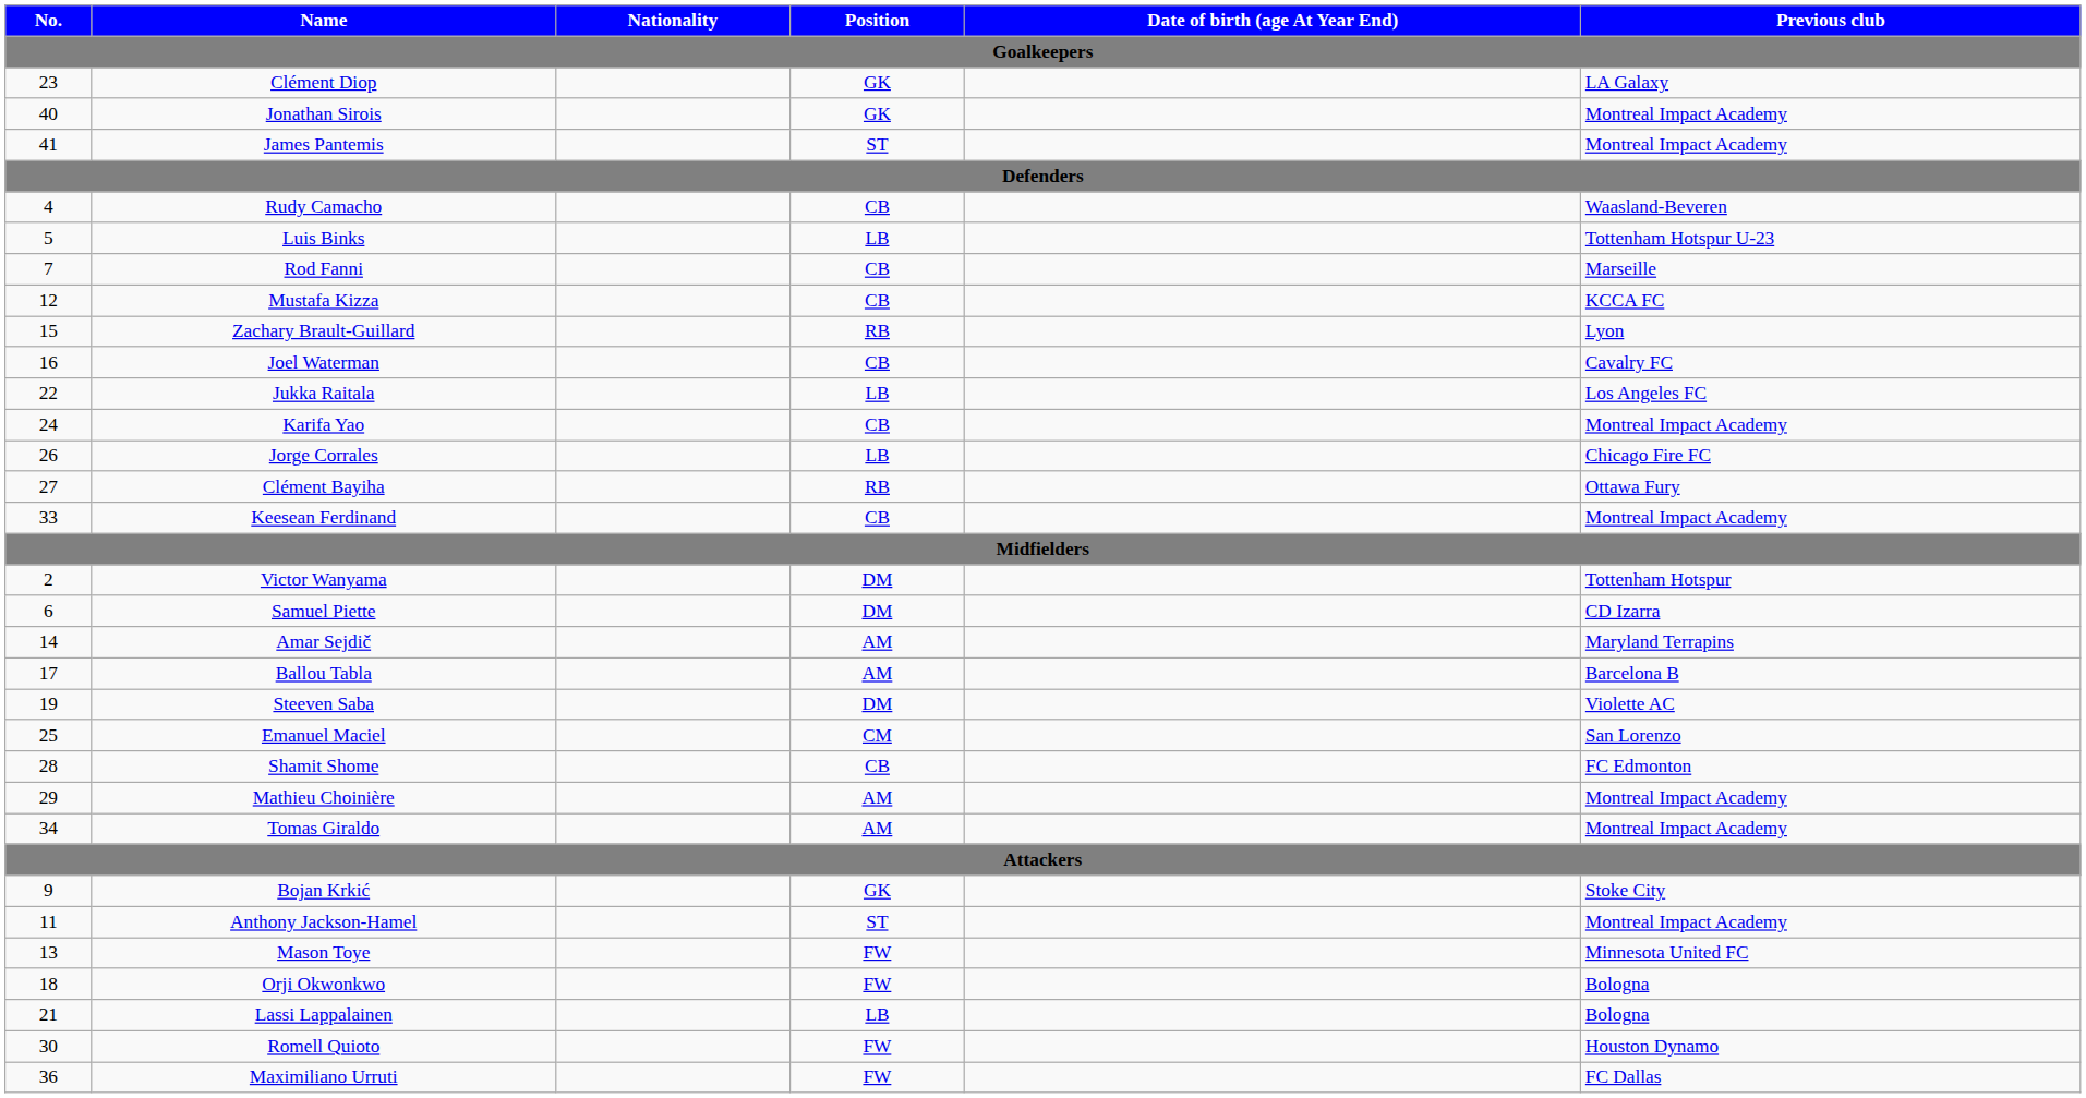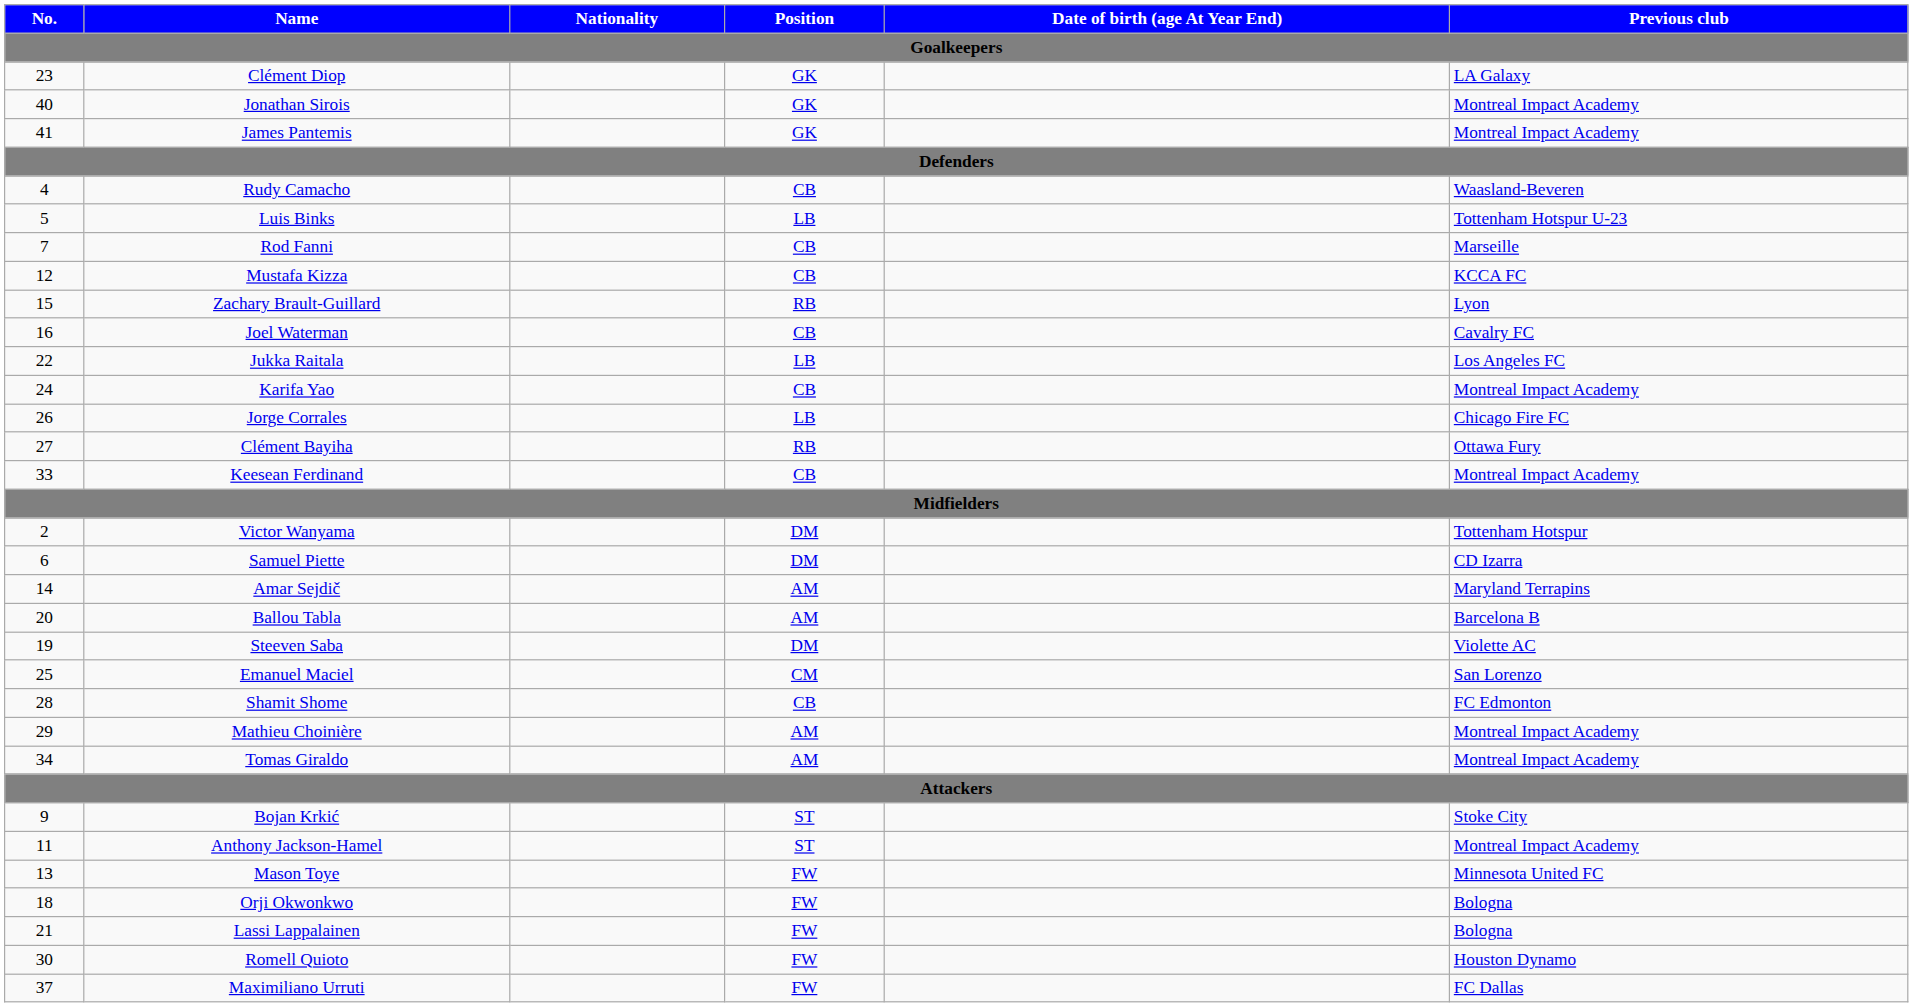James Pantemis | Position: ST -> GK
Ballou Tabla | No.: 17 -> 20
Bojan Krkić | Position: GK -> ST
Lassi Lappalainen | Position: LB -> FW
Maximiliano Urruti | No.: 36 -> 37
